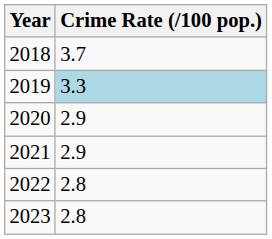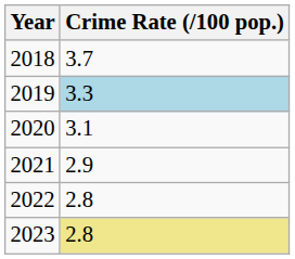2020 | Crime Rate (/100 pop.): 2.9 -> 3.1
2023 | Crime Rate (/100 pop.): no background -> khaki background
